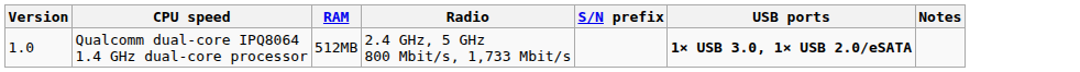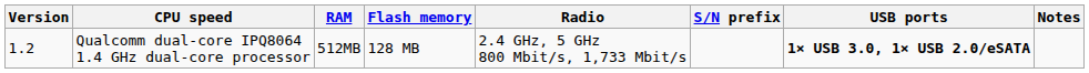+ column: Flash memory | 128 MB
Qualcomm dual-core IPQ8064 1.4 GHz dual-core processor | Version: 1.0 -> 1.2
